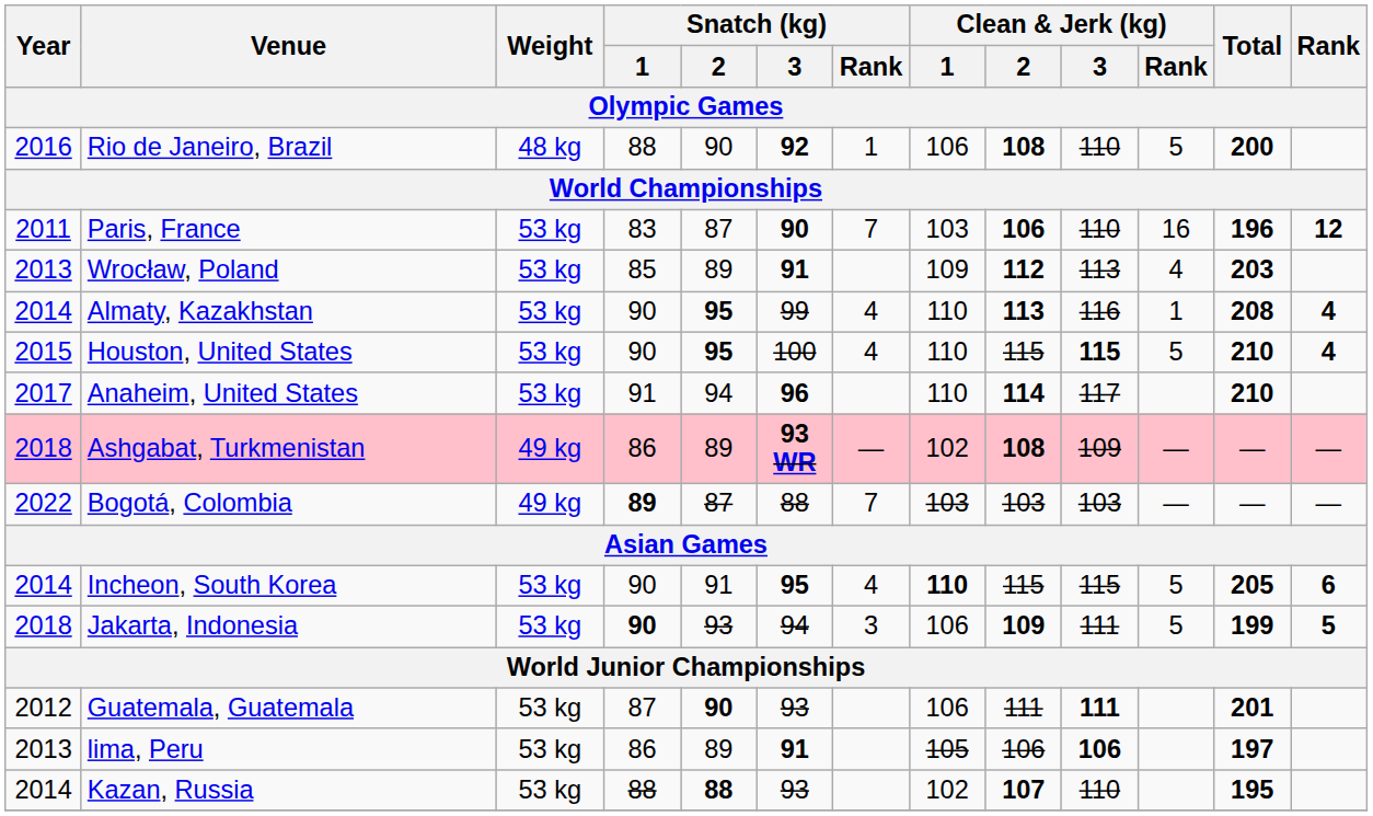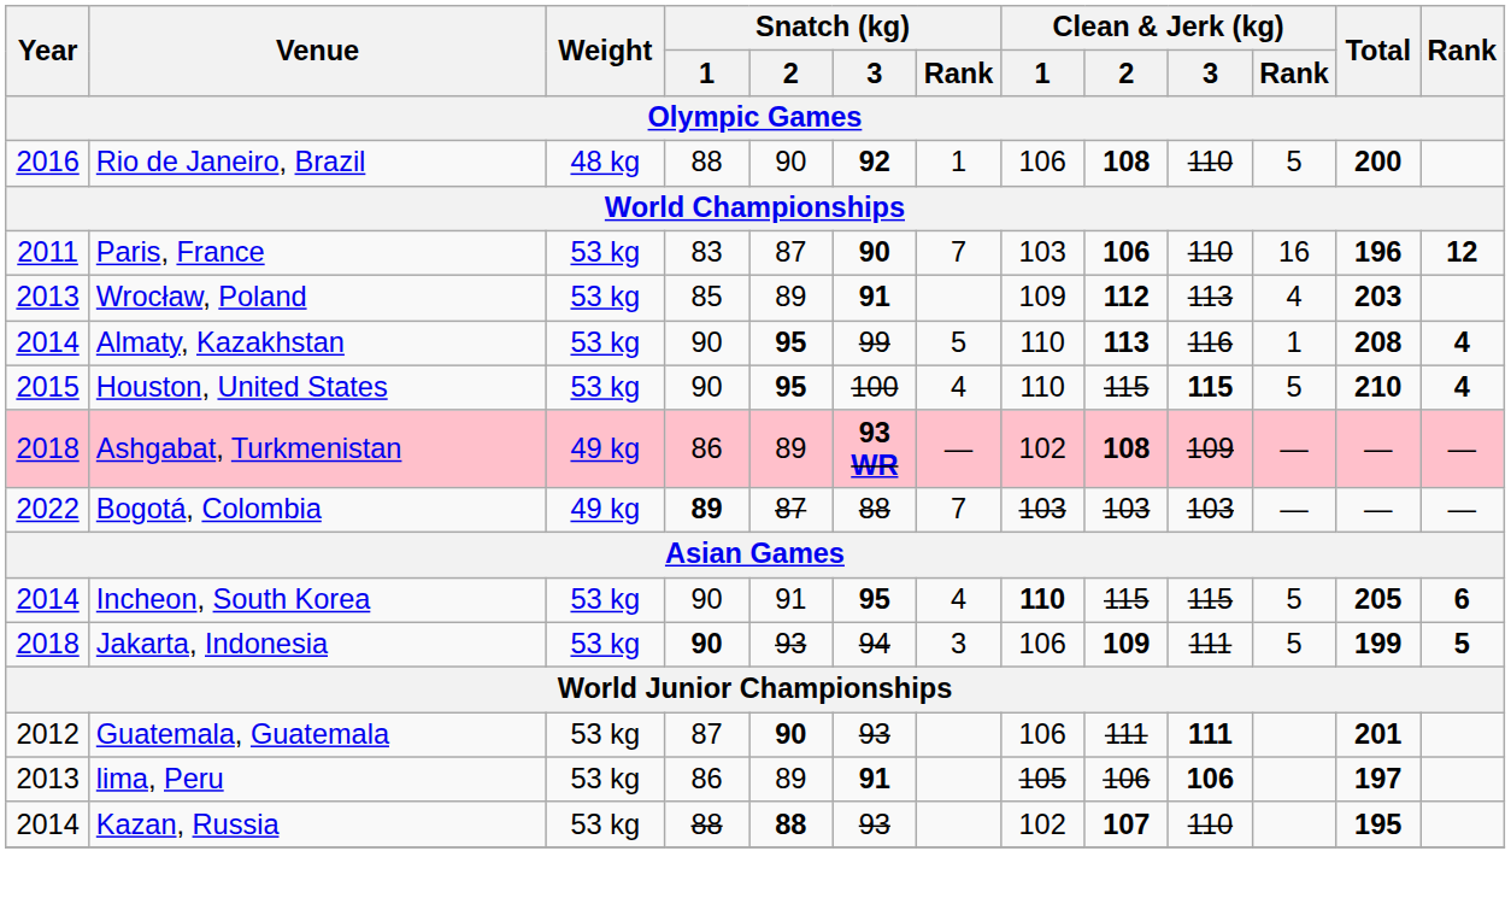Almaty, Kazakhstan | Snatch (kg) / Rank: 4 -> 5
- row: 2017 | Anaheim, United States | 53 kg | 91 | 94 | 96 | 110 | 114 | 117 | 210
